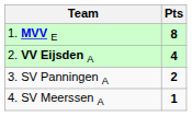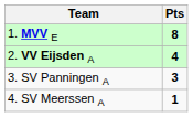3. SV Panningen A | Pts: 2 -> 3
